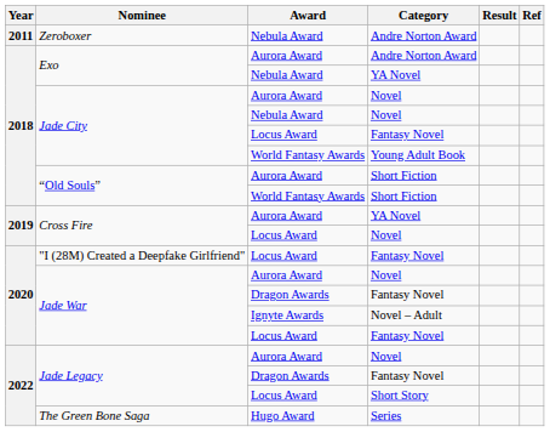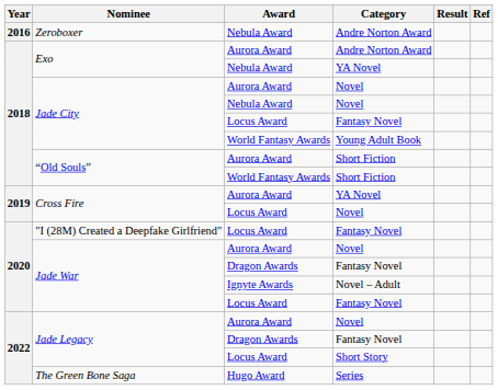Zeroboxer | Year: 2011 -> 2016
